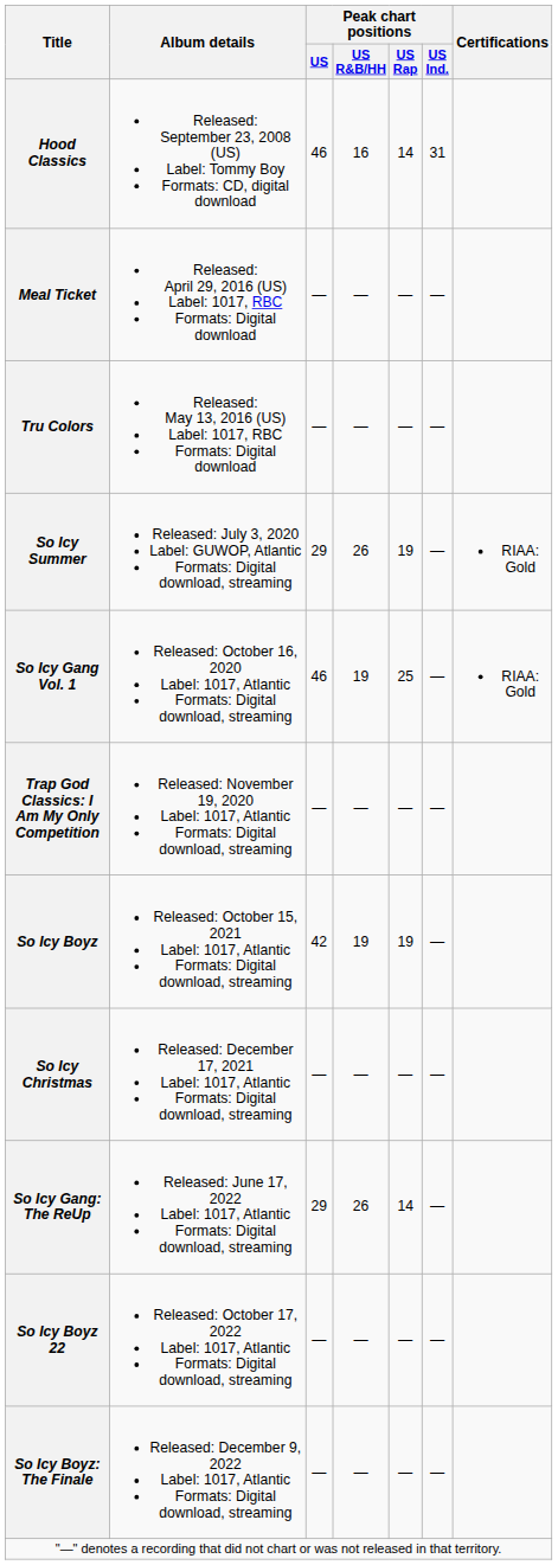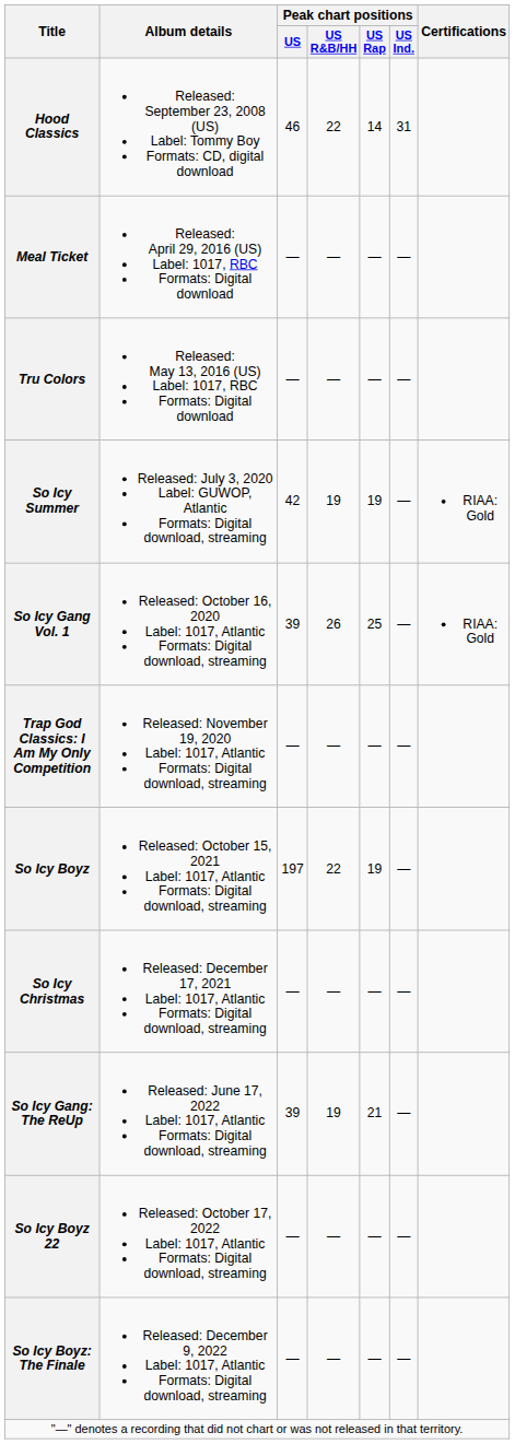Hood Classics | Peak chart positions / US R&B/HH: 16 -> 22
So Icy Summer | Peak chart positions / US: 29 -> 42
So Icy Summer | Peak chart positions / US R&B/HH: 26 -> 19
So Icy Gang Vol. 1 | Peak chart positions / US: 46 -> 39
So Icy Gang Vol. 1 | Peak chart positions / US R&B/HH: 19 -> 26
So Icy Boyz | Peak chart positions / US: 42 -> 197
So Icy Boyz | Peak chart positions / US R&B/HH: 19 -> 22
So Icy Gang: The ReUp | Peak chart positions / US: 29 -> 39
So Icy Gang: The ReUp | Peak chart positions / US R&B/HH: 26 -> 19
So Icy Gang: The ReUp | Peak chart positions / US Rap: 14 -> 21
